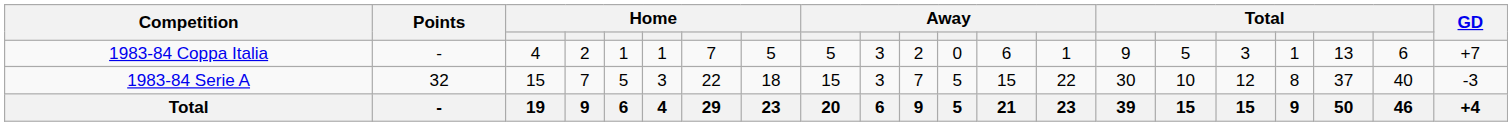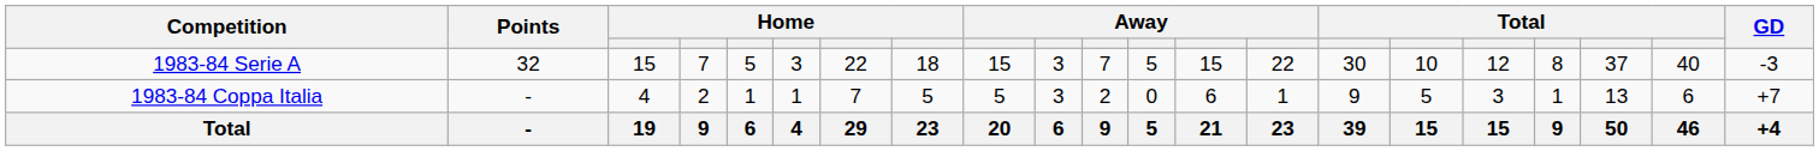rows swapped: 1983-84 Serie A <-> 1983-84 Coppa Italia
